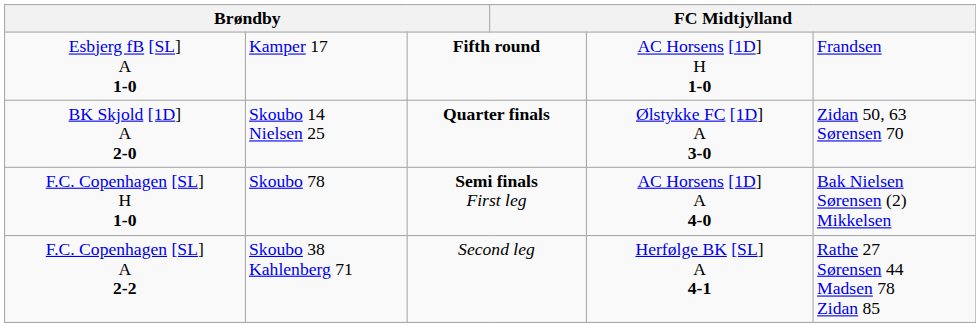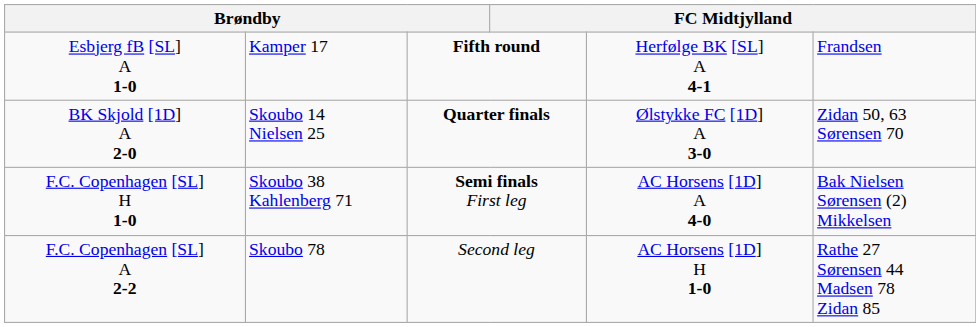Esbjerg fB [SL] A 1-0 | column 5: AC Horsens [1D] H 1-0 -> Herfølge BK [SL] A 4-1
F.C. Copenhagen [SL] H 1-0 | column 2: Skoubo 78 -> Skoubo 38 Kahlenberg 71
F.C. Copenhagen [SL] A 2-2 | column 2: Skoubo 38 Kahlenberg 71 -> Skoubo 78
F.C. Copenhagen [SL] A 2-2 | column 5: Herfølge BK [SL] A 4-1 -> AC Horsens [1D] H 1-0
